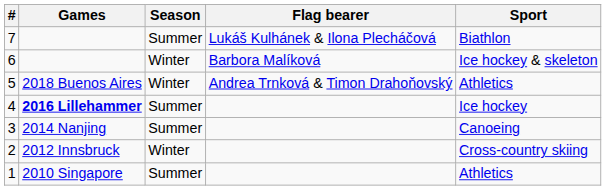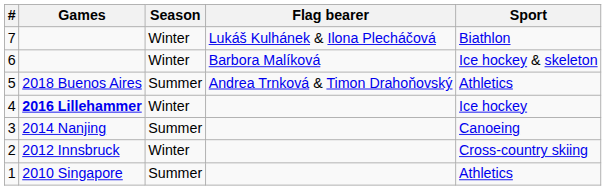7 | Season: Summer -> Winter
5 | Season: Winter -> Summer
4 | Season: Summer -> Winter
